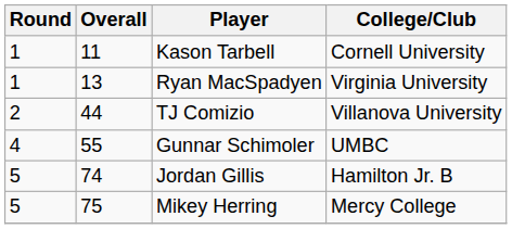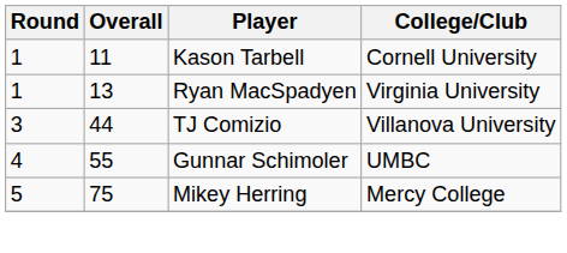TJ Comizio | Round: 2 -> 3
- row: 5 | 74 | Jordan Gillis | Hamilton Jr. B
